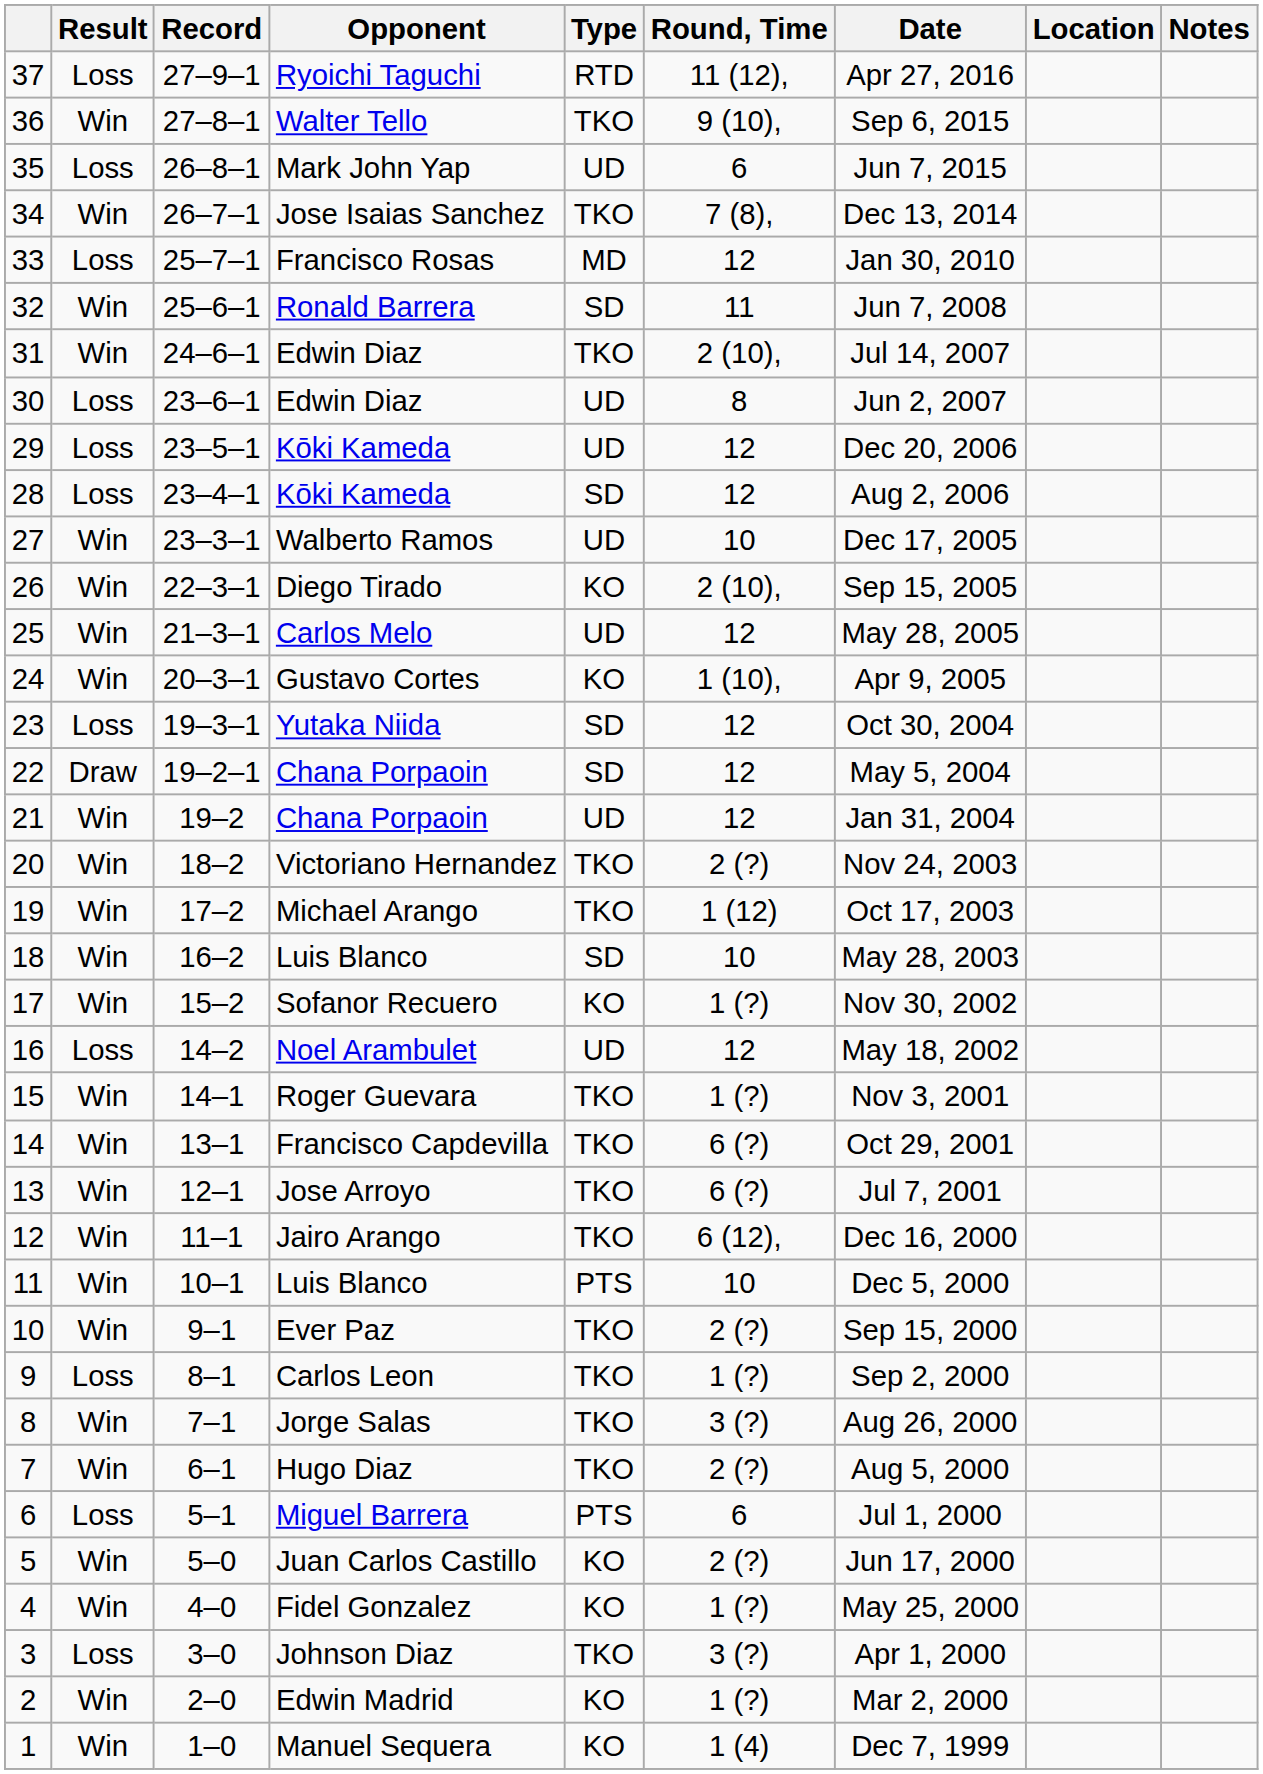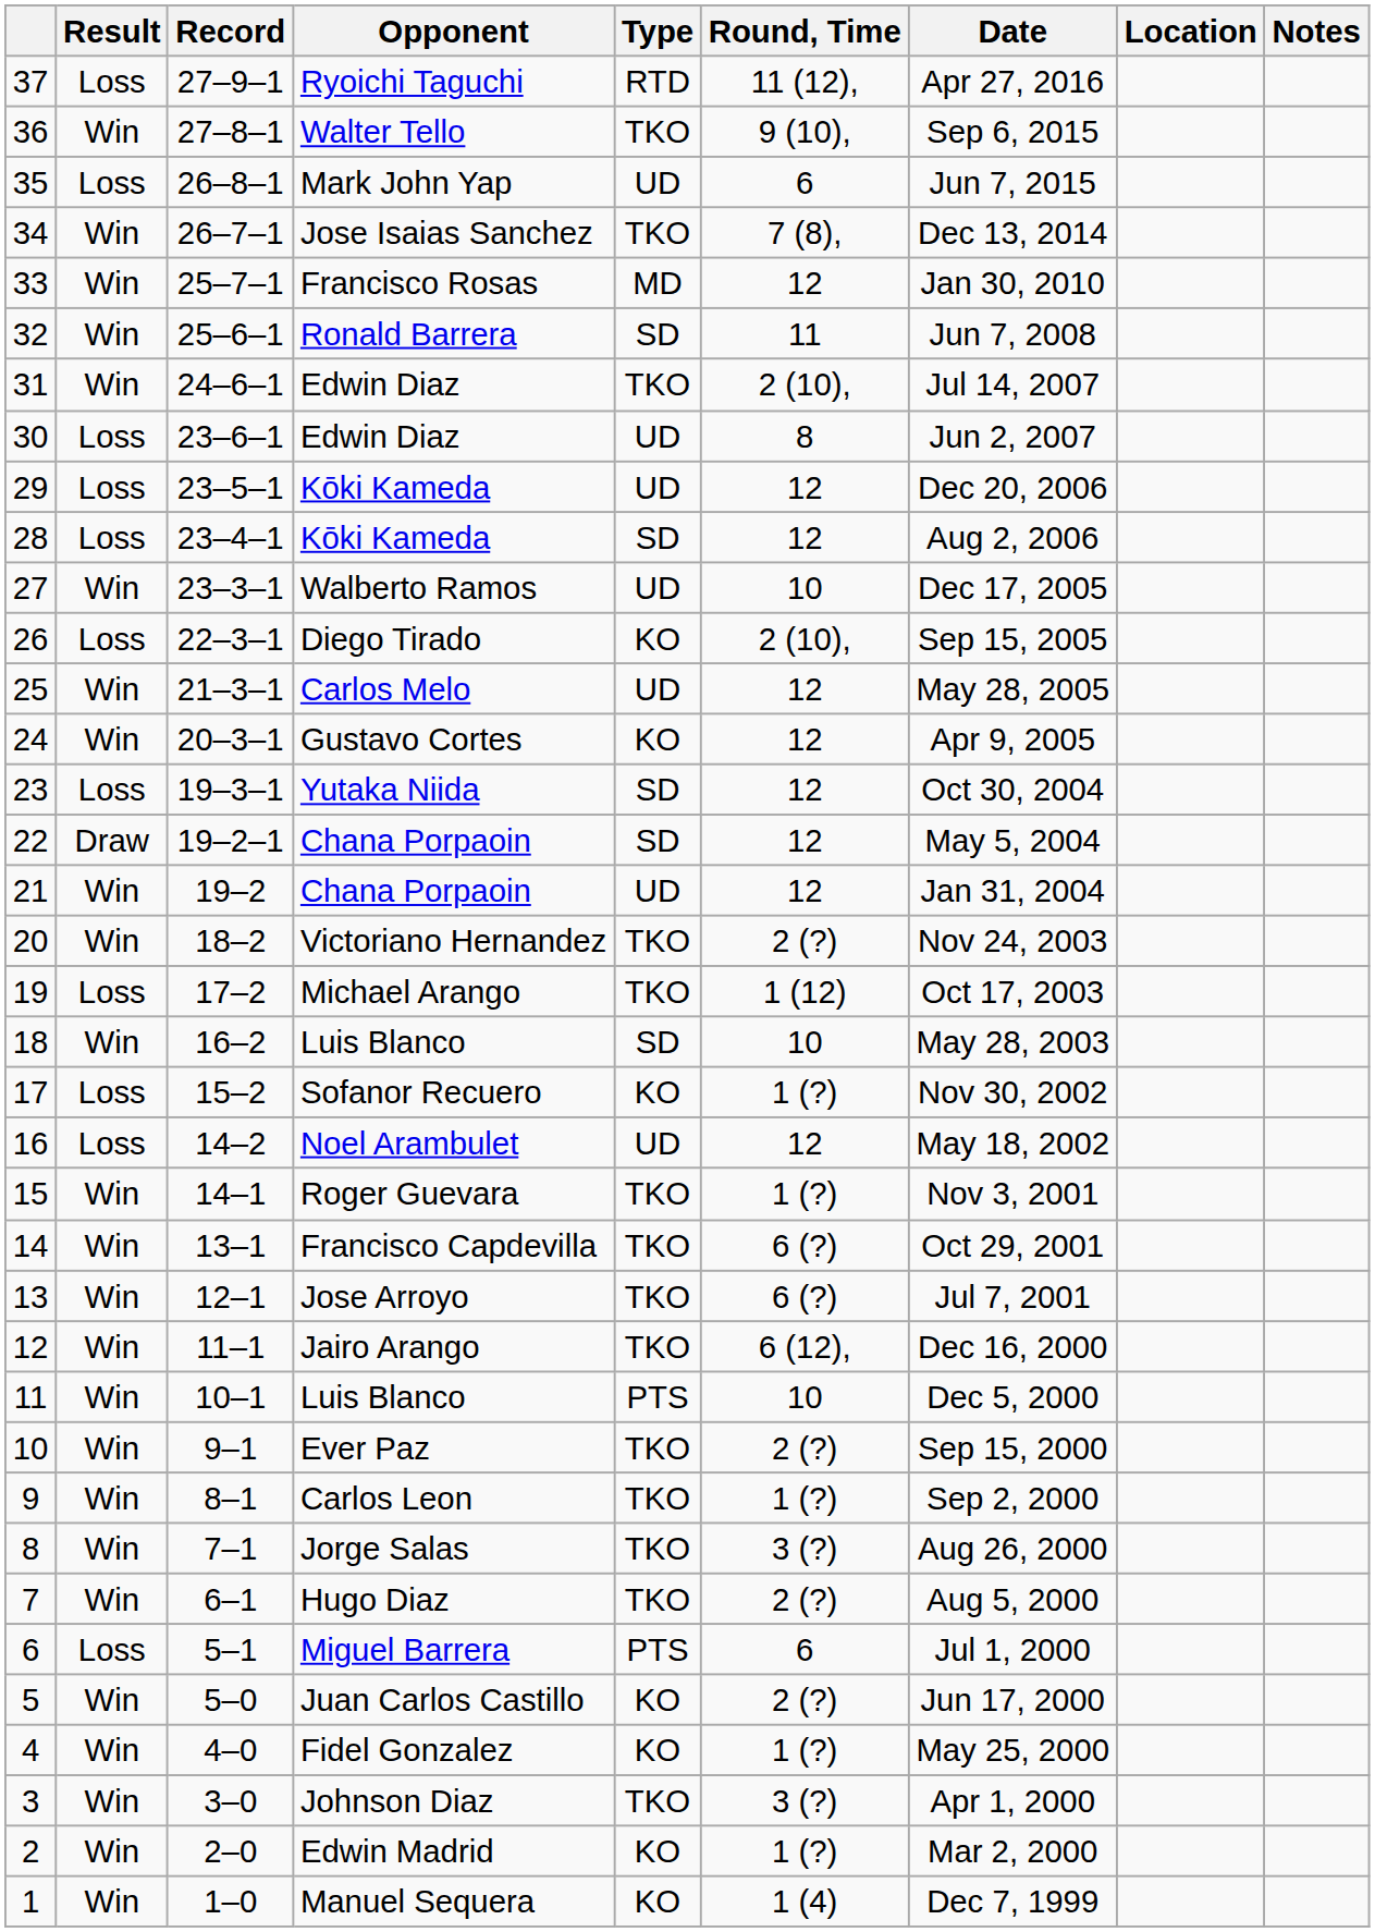33 | Result: Loss -> Win
26 | Result: Win -> Loss
24 | Round, Time: 1 (10), -> 12
19 | Result: Win -> Loss
17 | Result: Win -> Loss
9 | Result: Loss -> Win
3 | Result: Loss -> Win
